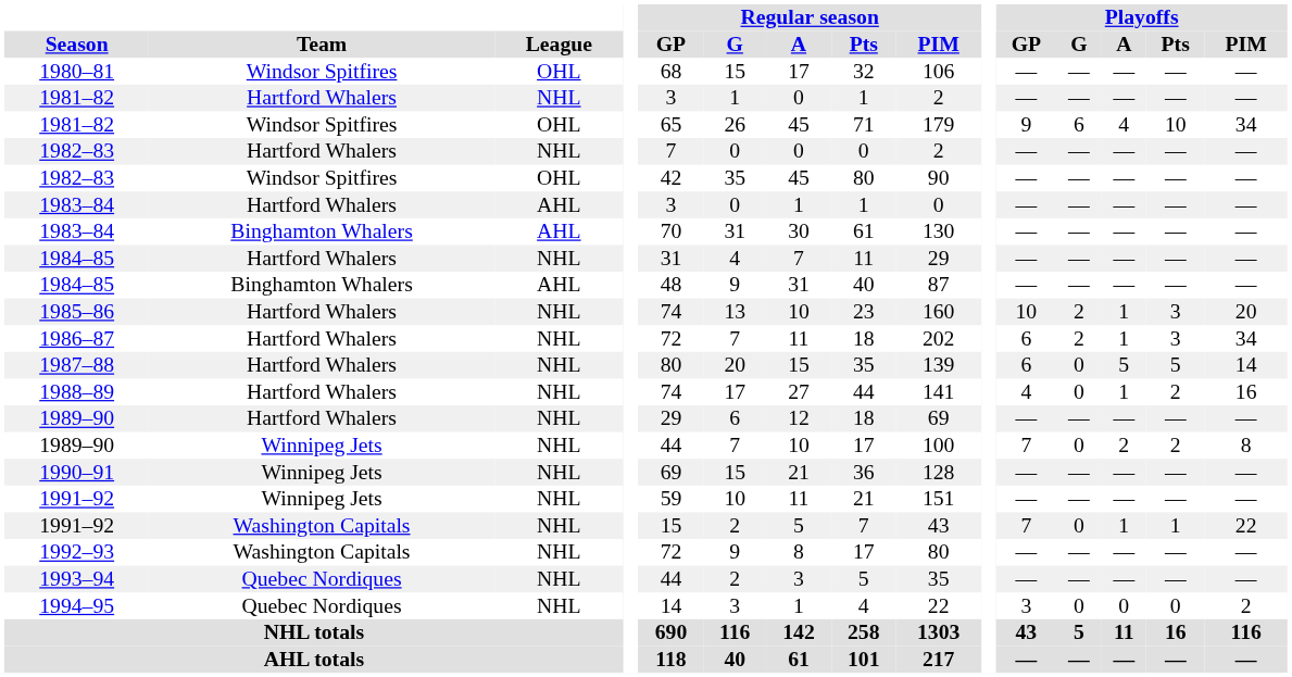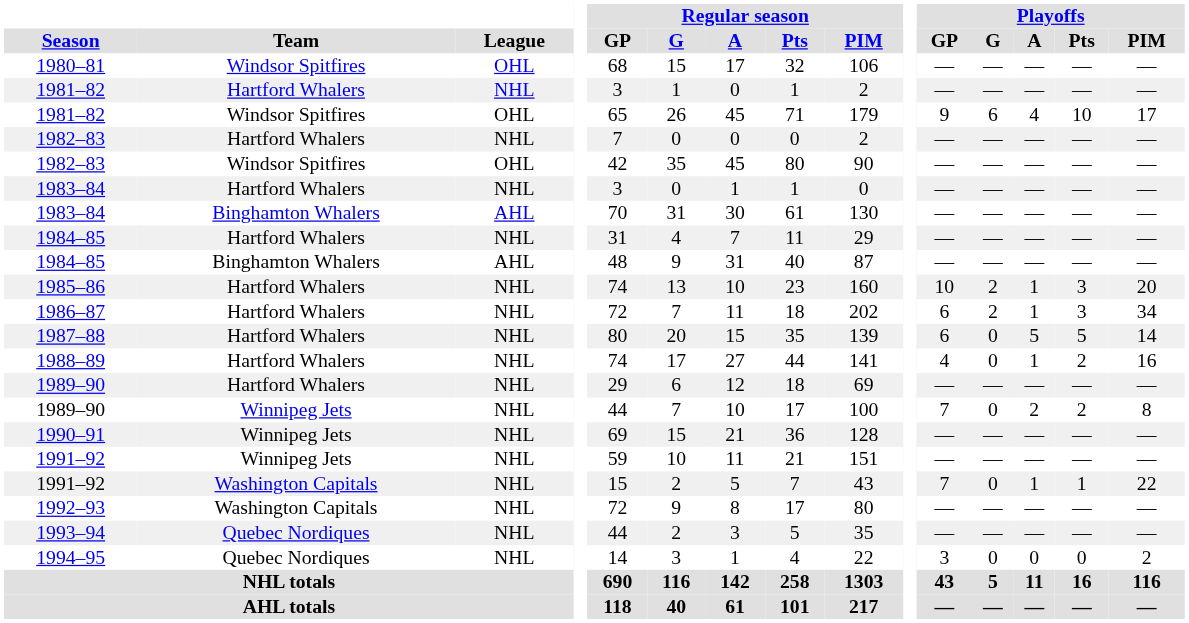1981–82 / Windsor Spitfires | Playoffs / PIM: 34 -> 17
1983–84 / Hartford Whalers | League: AHL -> NHL
